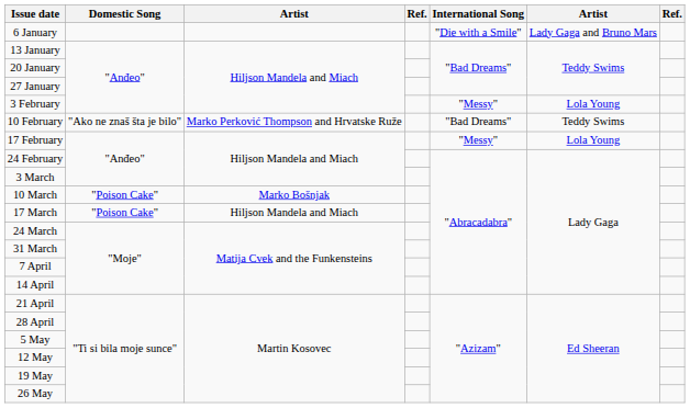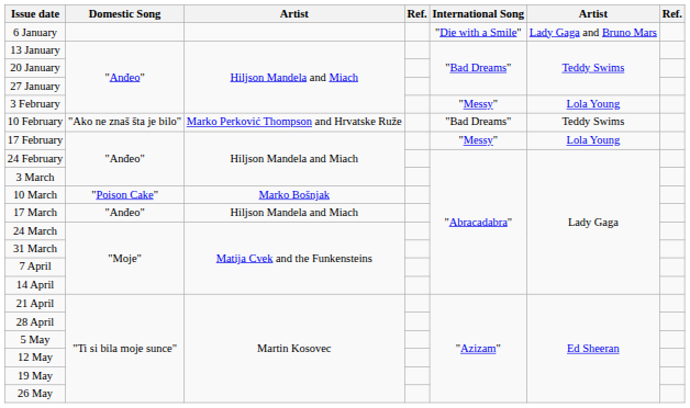17 March | Domestic Song: "Poison Cake" -> "Anđeo"
